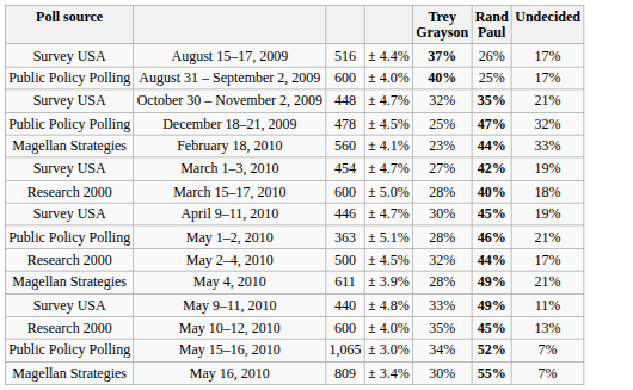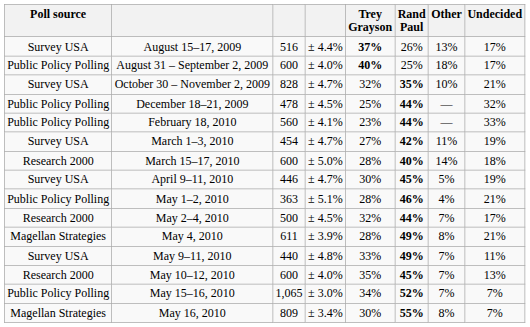+ column: Other | 13% | 18% | 10% | — | — | 11% | 14% | 5% | 4% | 7% | 8% | 7% | 7% | 7% | 8%
October 30 – November 2, 2009 | column 3: 448 -> 828
December 18–21, 2009 | Rand Paul: 47% -> 44%
February 18, 2010 | Poll source: Magellan Strategies -> Public Policy Polling
